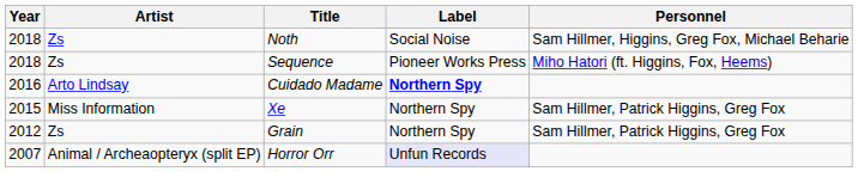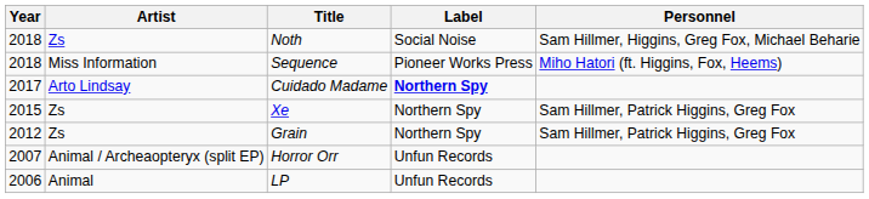Sequence | Artist: Zs -> Miss Information
Cuidado Madame | Year: 2016 -> 2017
Xe | Artist: Miss Information -> Zs
Horror Orr | Label: lavender background -> no background
+ row: 2006 | Animal | LP | Unfun Records
